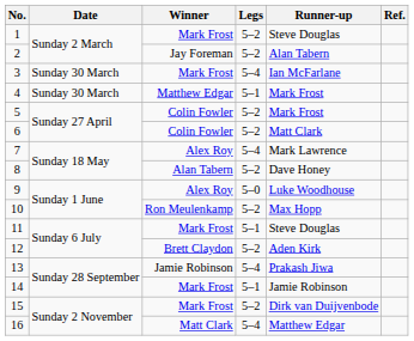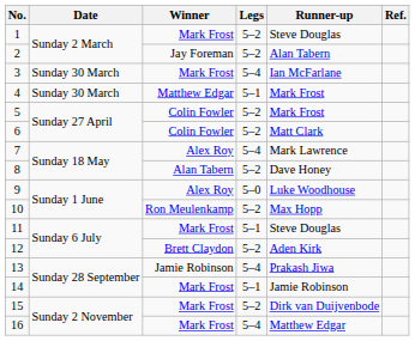16 | Winner: Matt Clark -> Mark Frost
